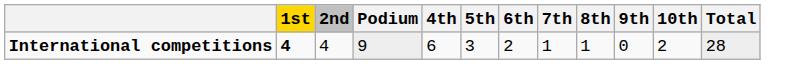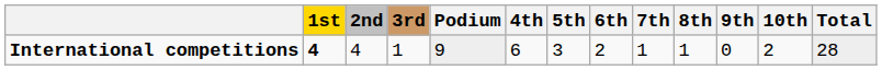+ column: 3rd | 1
